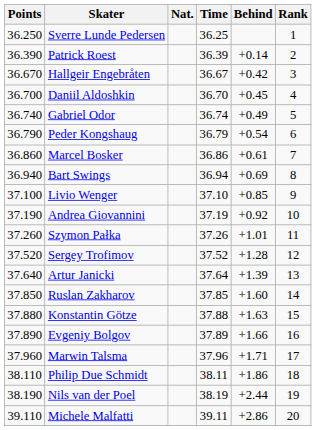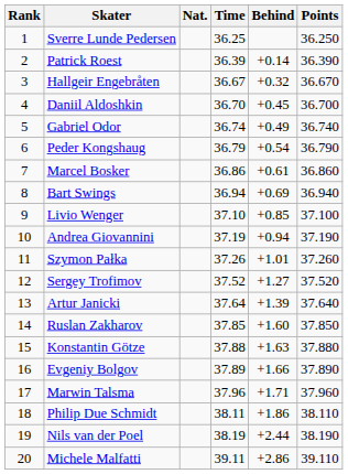columns swapped: Rank <-> Points
Hallgeir Engebråten | Behind: +0.42 -> +0.32
Andrea Giovannini | Behind: +0.92 -> +0.94
Sergey Trofimov | Behind: +1.28 -> +1.27
